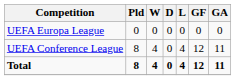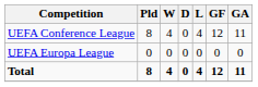rows swapped: UEFA Europa League <-> UEFA Conference League
